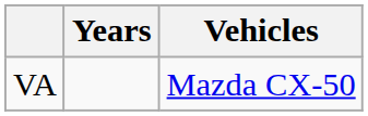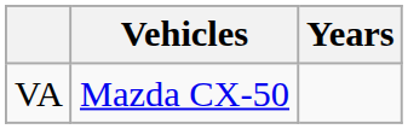columns swapped: Vehicles <-> Years
